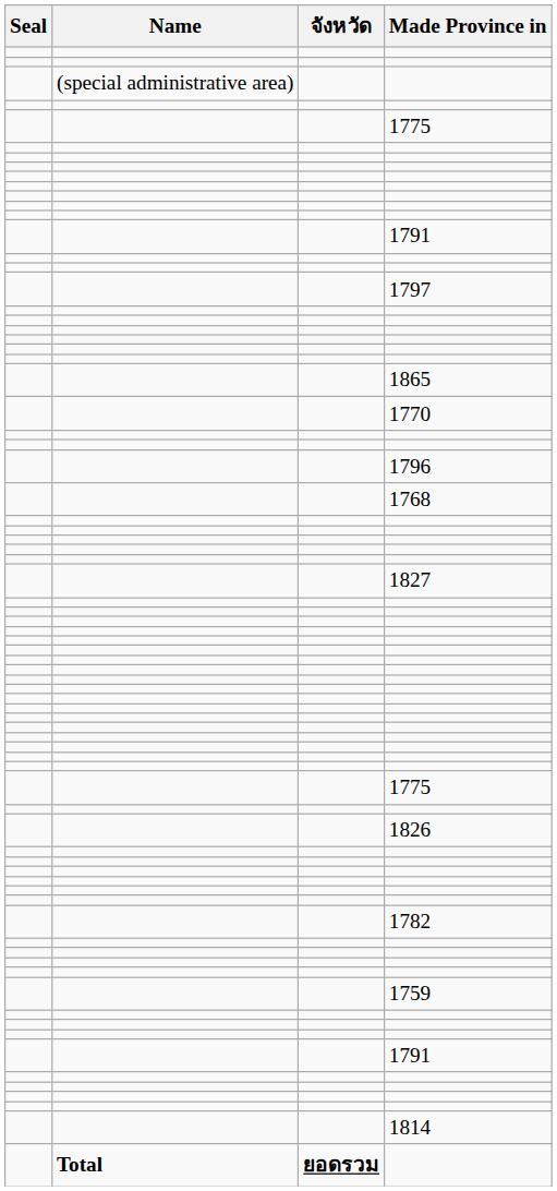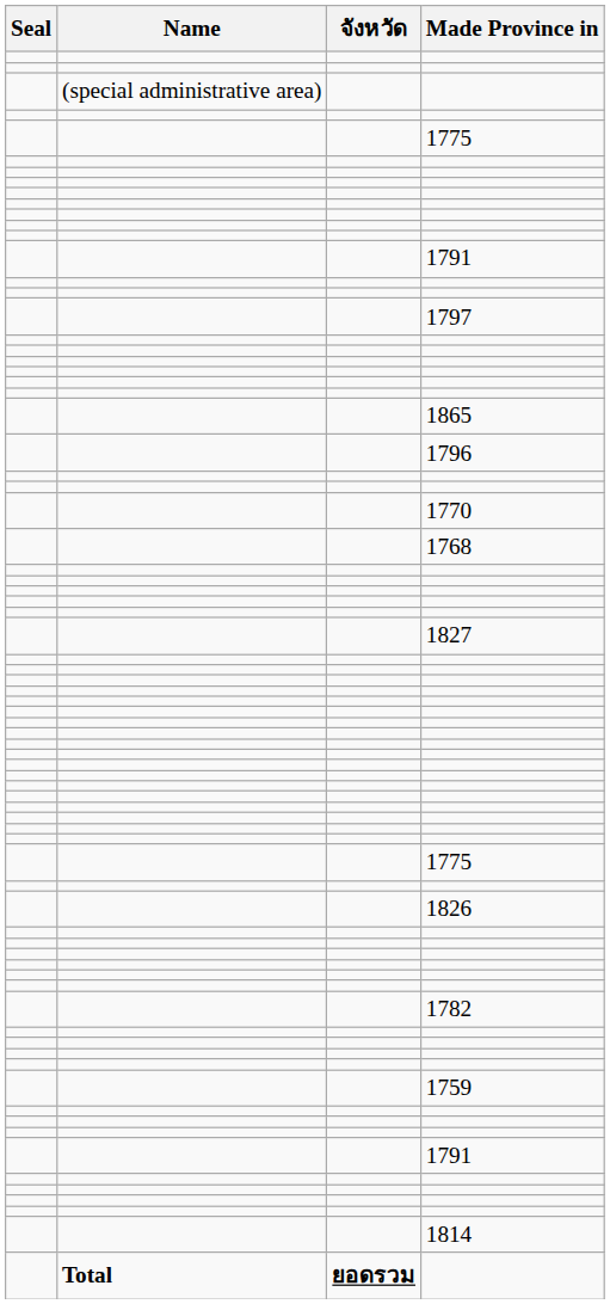rows swapped: 1770 <-> 1796
